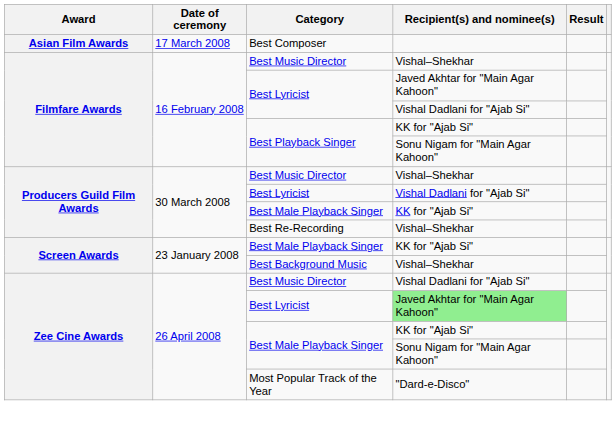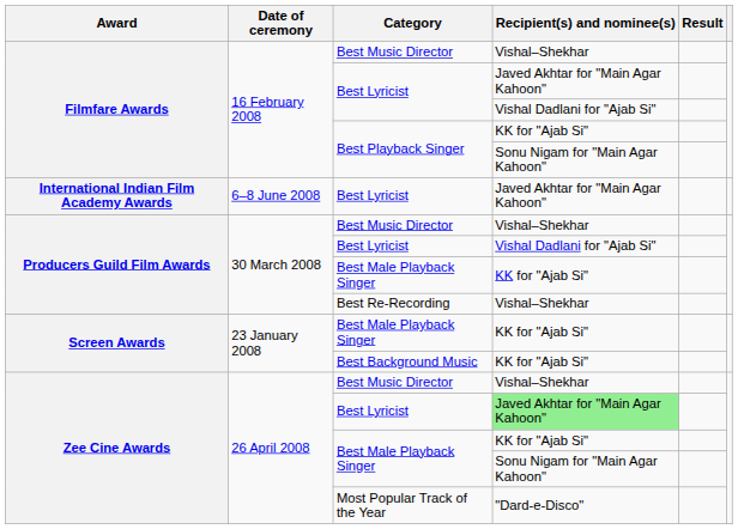- row: Asian Film Awards | 17 March 2008 | Best Composer
+ row: International Indian Film Academy Awards | 6–8 June 2008 | Best Lyricist | Javed Akhtar for "Main Agar Kahoon"
Best Background Music | Recipient(s) and nominee(s): Vishal–Shekhar -> KK for "Ajab Si"
Zee Cine Awards / Best Music Director | Recipient(s) and nominee(s): Vishal Dadlani for "Ajab Si" -> Vishal–Shekhar
